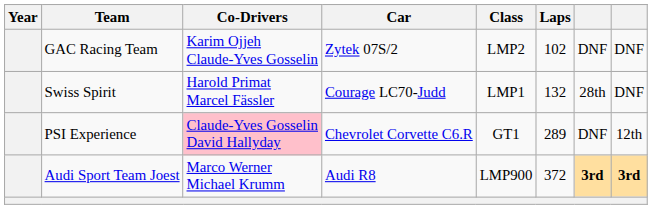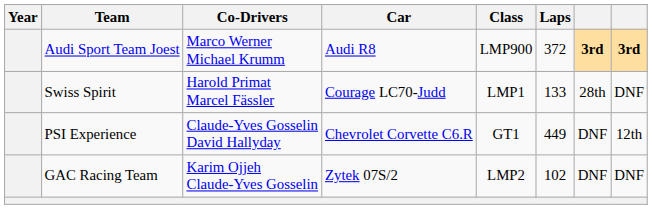rows swapped: Audi Sport Team Joest <-> GAC Racing Team
Swiss Spirit | Laps: 132 -> 133
PSI Experience | Co-Drivers: pink background -> no background
PSI Experience | Laps: 289 -> 449
